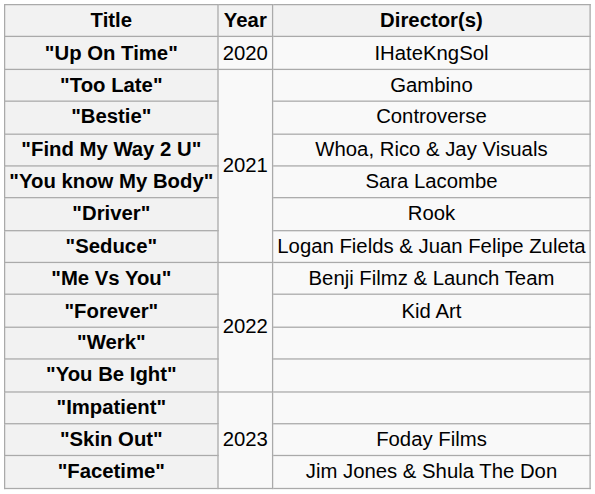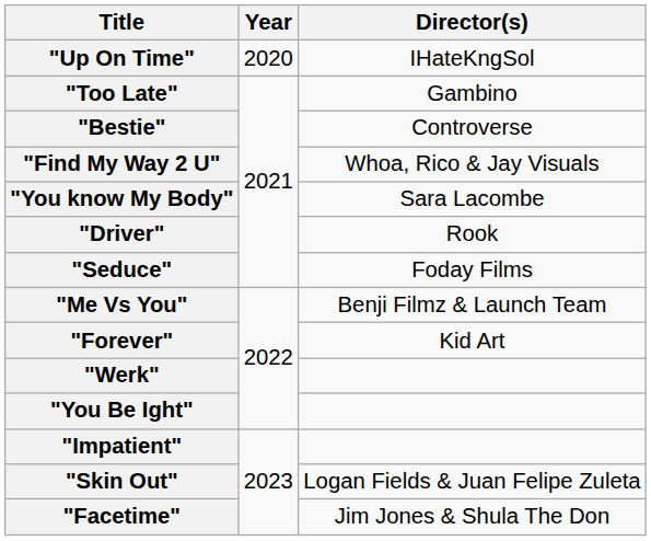"Seduce" | Director(s): Logan Fields & Juan Felipe Zuleta -> Foday Films
"Skin Out" | Director(s): Foday Films -> Logan Fields & Juan Felipe Zuleta
